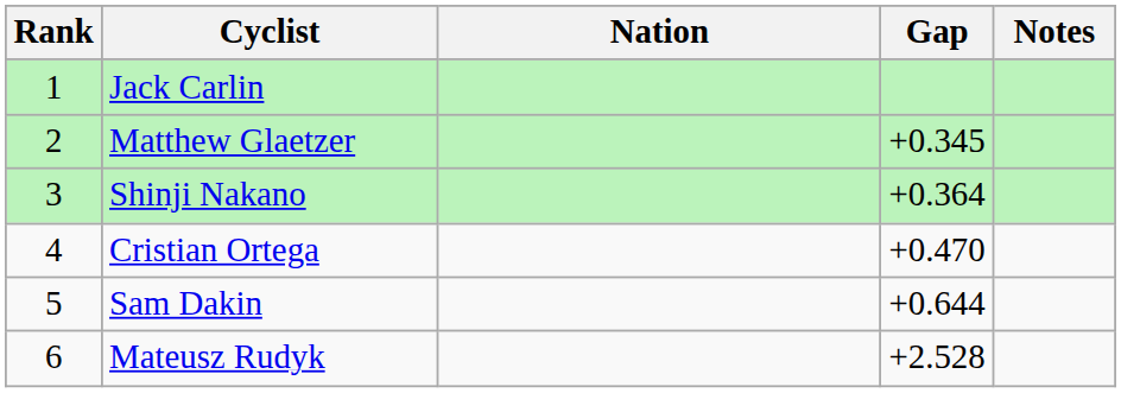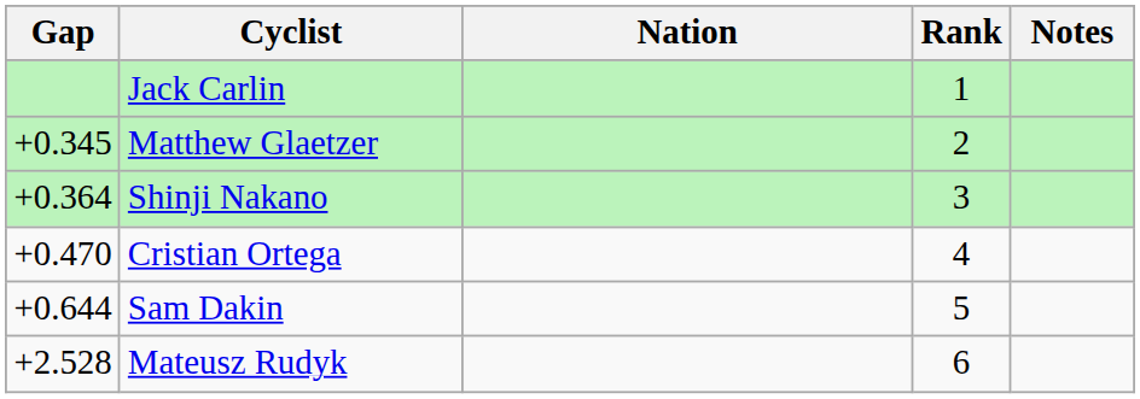columns swapped: Rank <-> Gap
